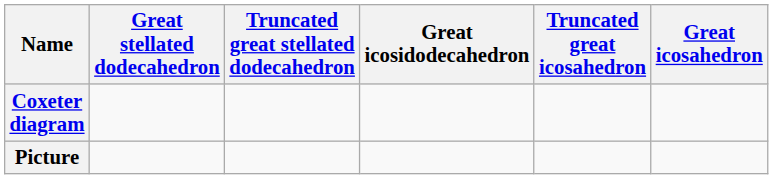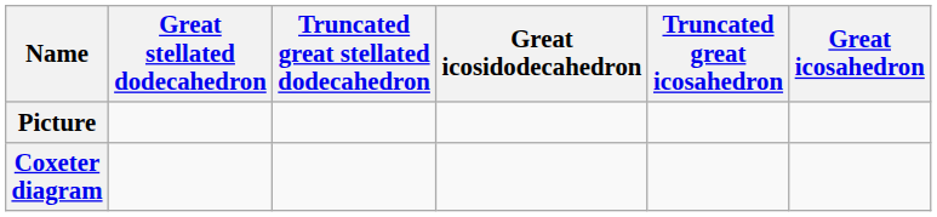rows swapped: Coxeter diagram <-> Picture
